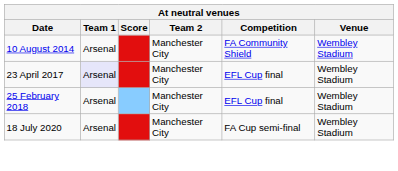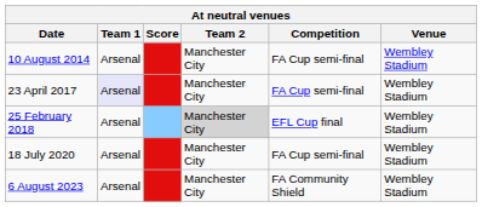10 August 2014 | Competition: FA Community Shield -> FA Cup semi-final
23 April 2017 | Competition: EFL Cup final -> FA Cup semi-final
25 February 2018 | Team 2: no background -> lightgrey background
+ row: 6 August 2023 | Arsenal | Manchester City | FA Community Shield | Wembley Stadium
